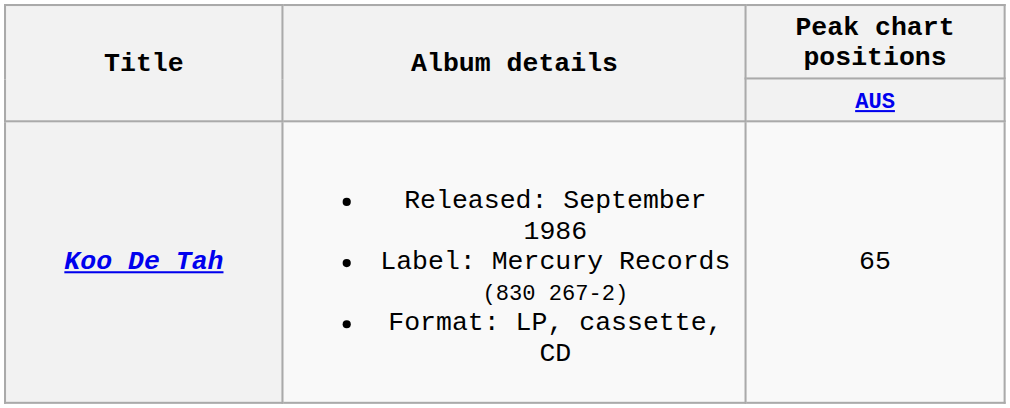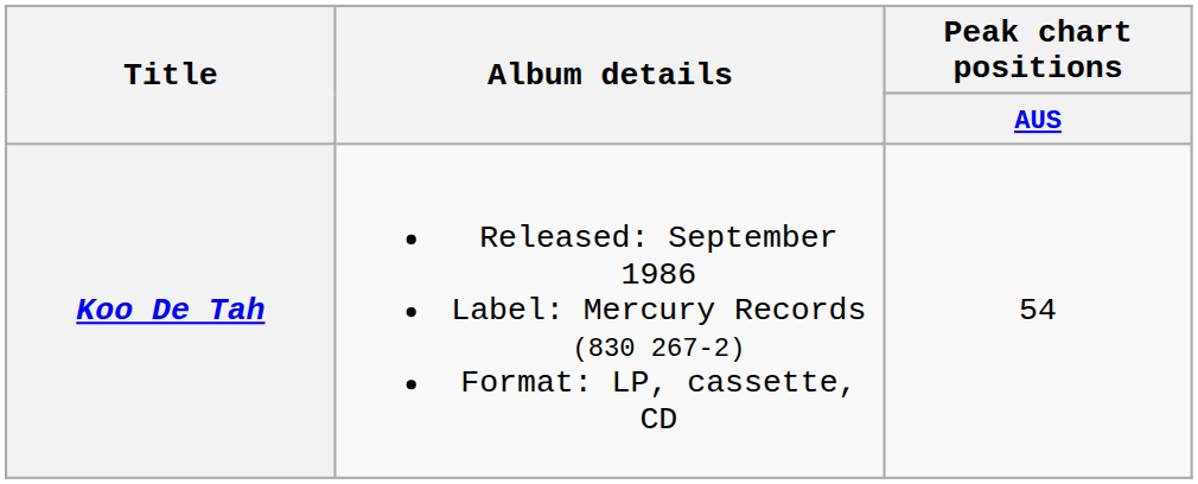Koo De Tah | Peak chart positions / AUS: 65 -> 54
